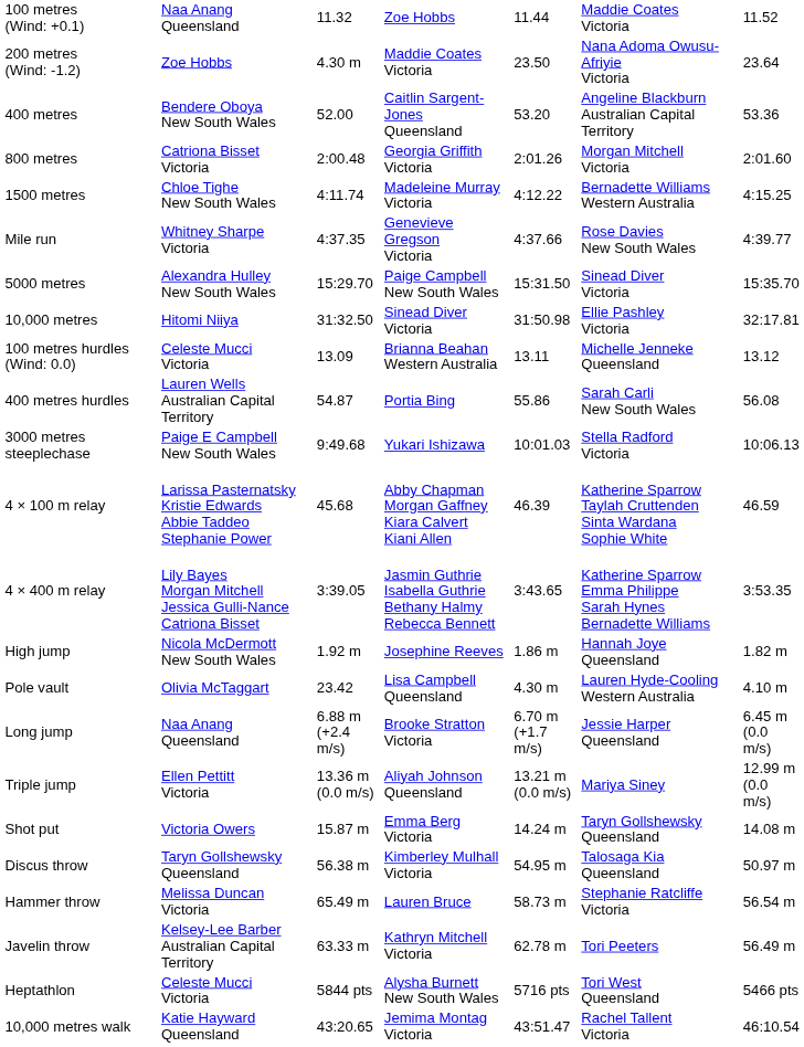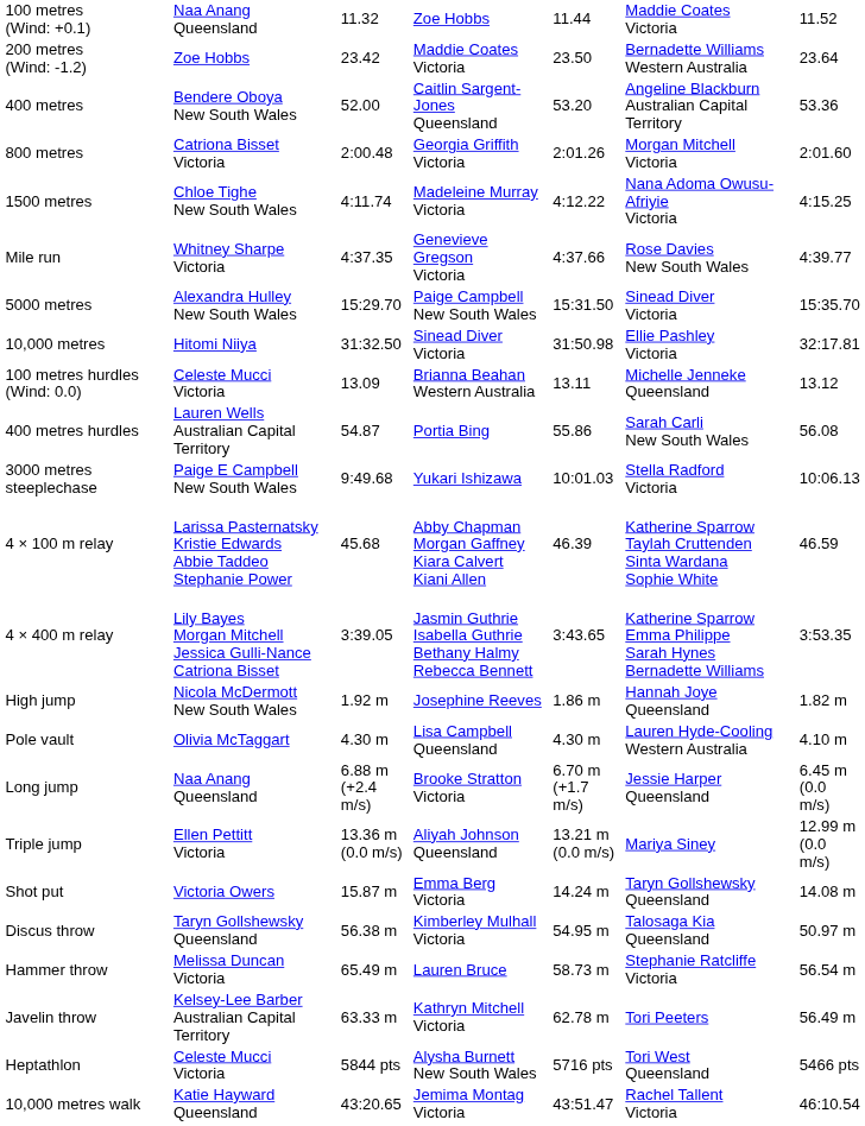200 metres (Wind: -1.2) | column 3: 4.30 m -> 23.42
200 metres (Wind: -1.2) | column 6: Nana Adoma Owusu-Afriyie Victoria -> Bernadette Williams Western Australia
1500 metres | column 6: Bernadette Williams Western Australia -> Nana Adoma Owusu-Afriyie Victoria
Pole vault | column 3: 23.42 -> 4.30 m
